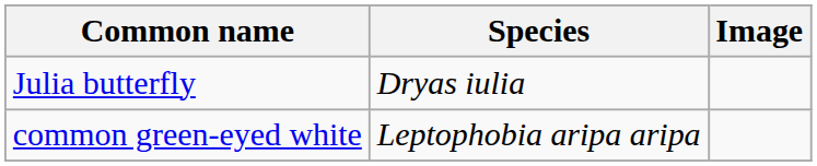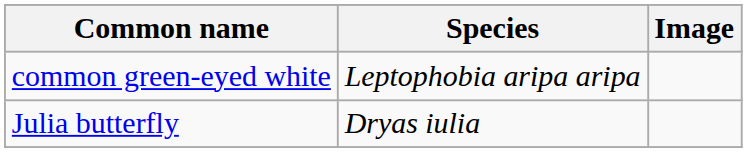rows swapped: Julia butterfly <-> common green-eyed white
